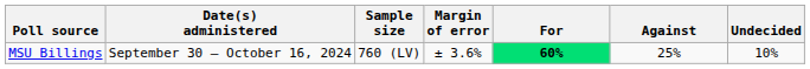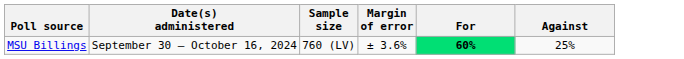- column: Undecided | 10%
